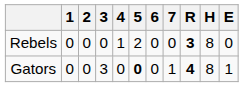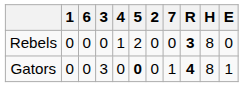columns swapped: 2 <-> 6
